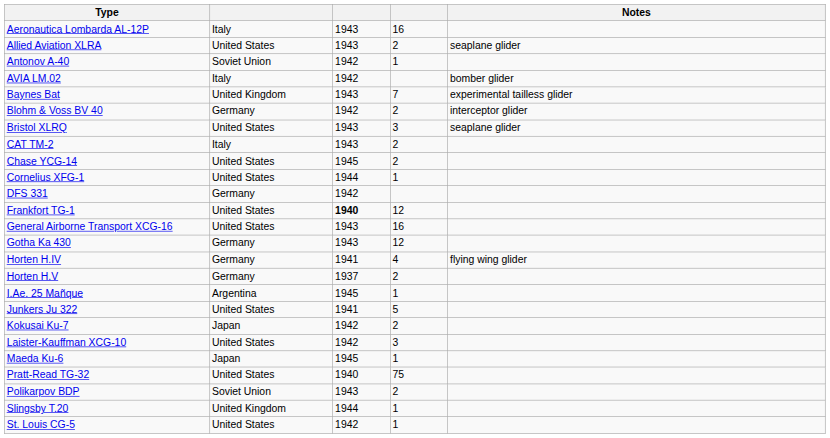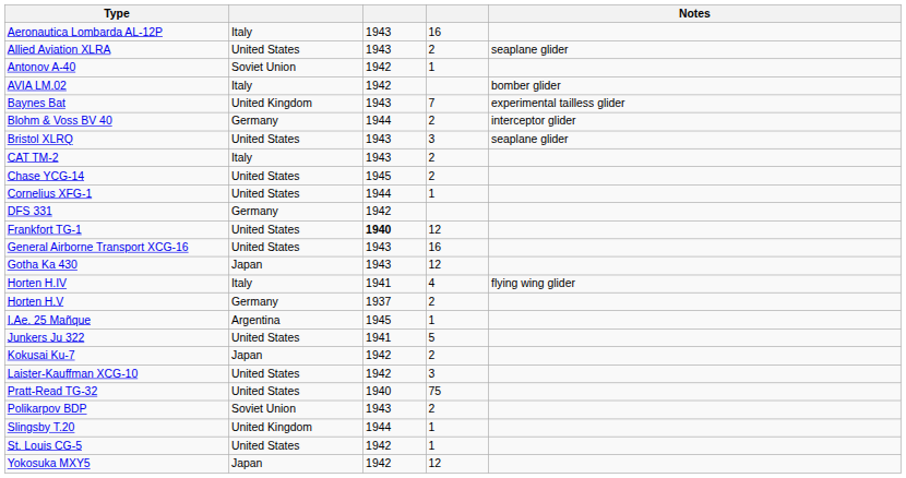Blohm & Voss BV 40 | column 3: 1942 -> 1944
Gotha Ka 430 | column 2: Germany -> Japan
Horten H.IV | column 2: Germany -> Italy
- row: Maeda Ku-6 | Japan | 1945 | 1
+ row: Yokosuka MXY5 | Japan | 1942 | 12
